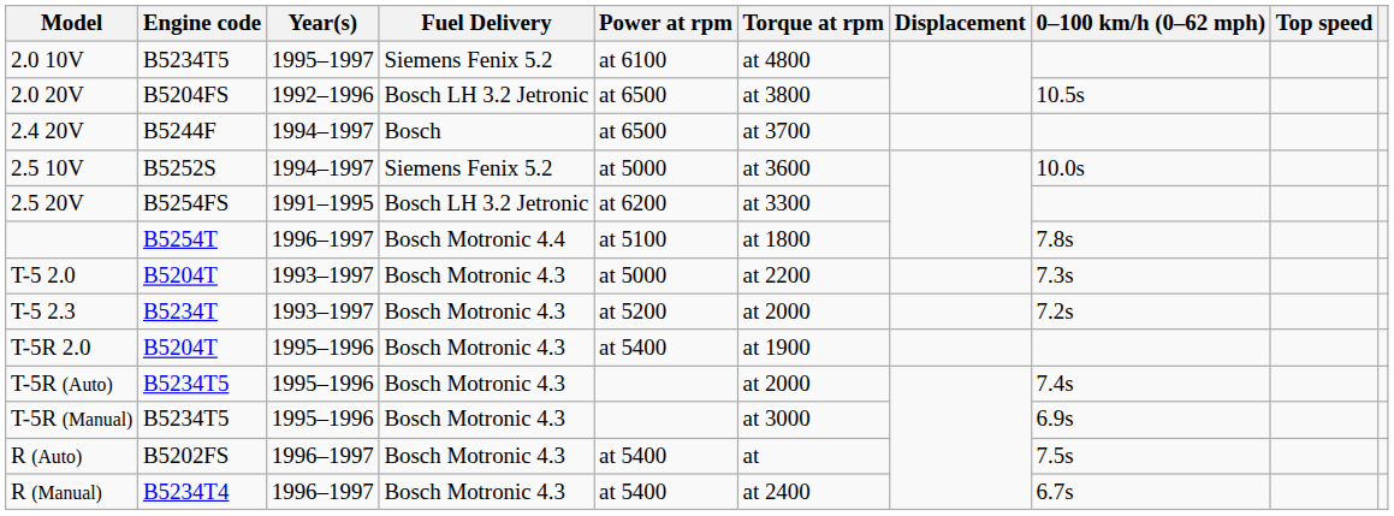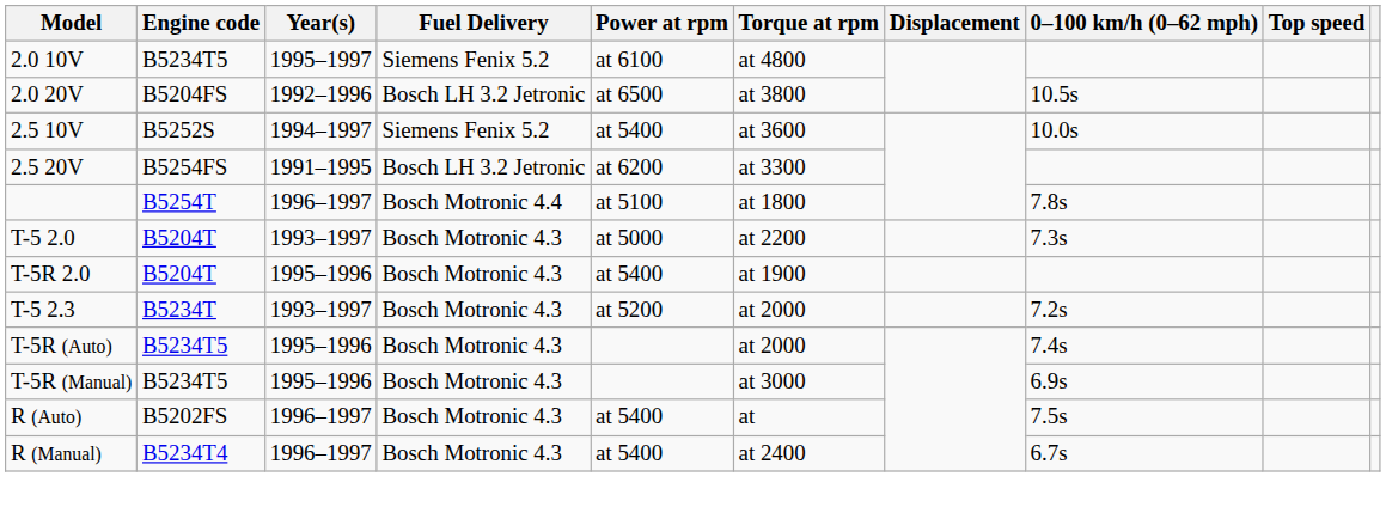- row: 2.4 20V | B5244F | 1994–1997 | Bosch | at 6500 | at 3700
2.5 10V | Power at rpm: at 5000 -> at 5400
rows swapped: T-5 2.3 <-> T-5R 2.0
